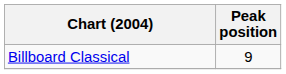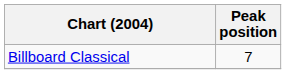Billboard Classical | Peak position: 9 -> 7
